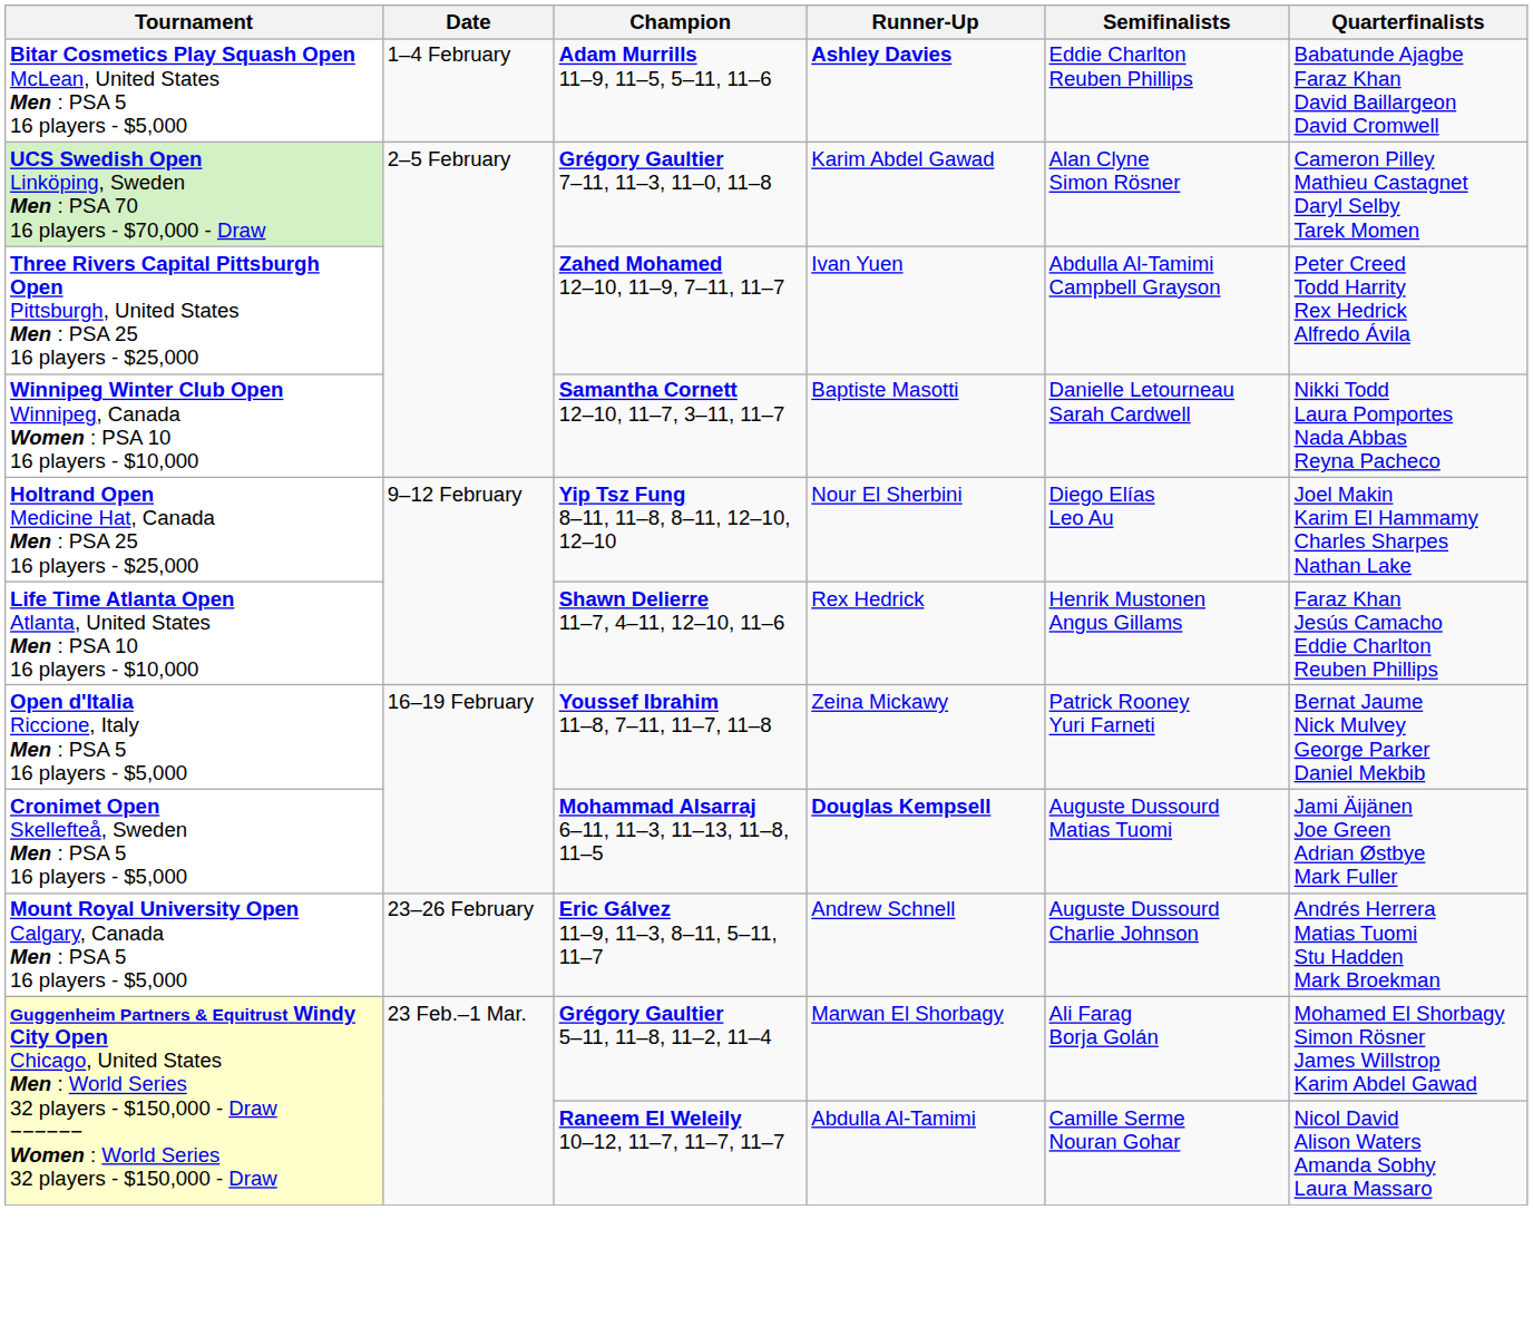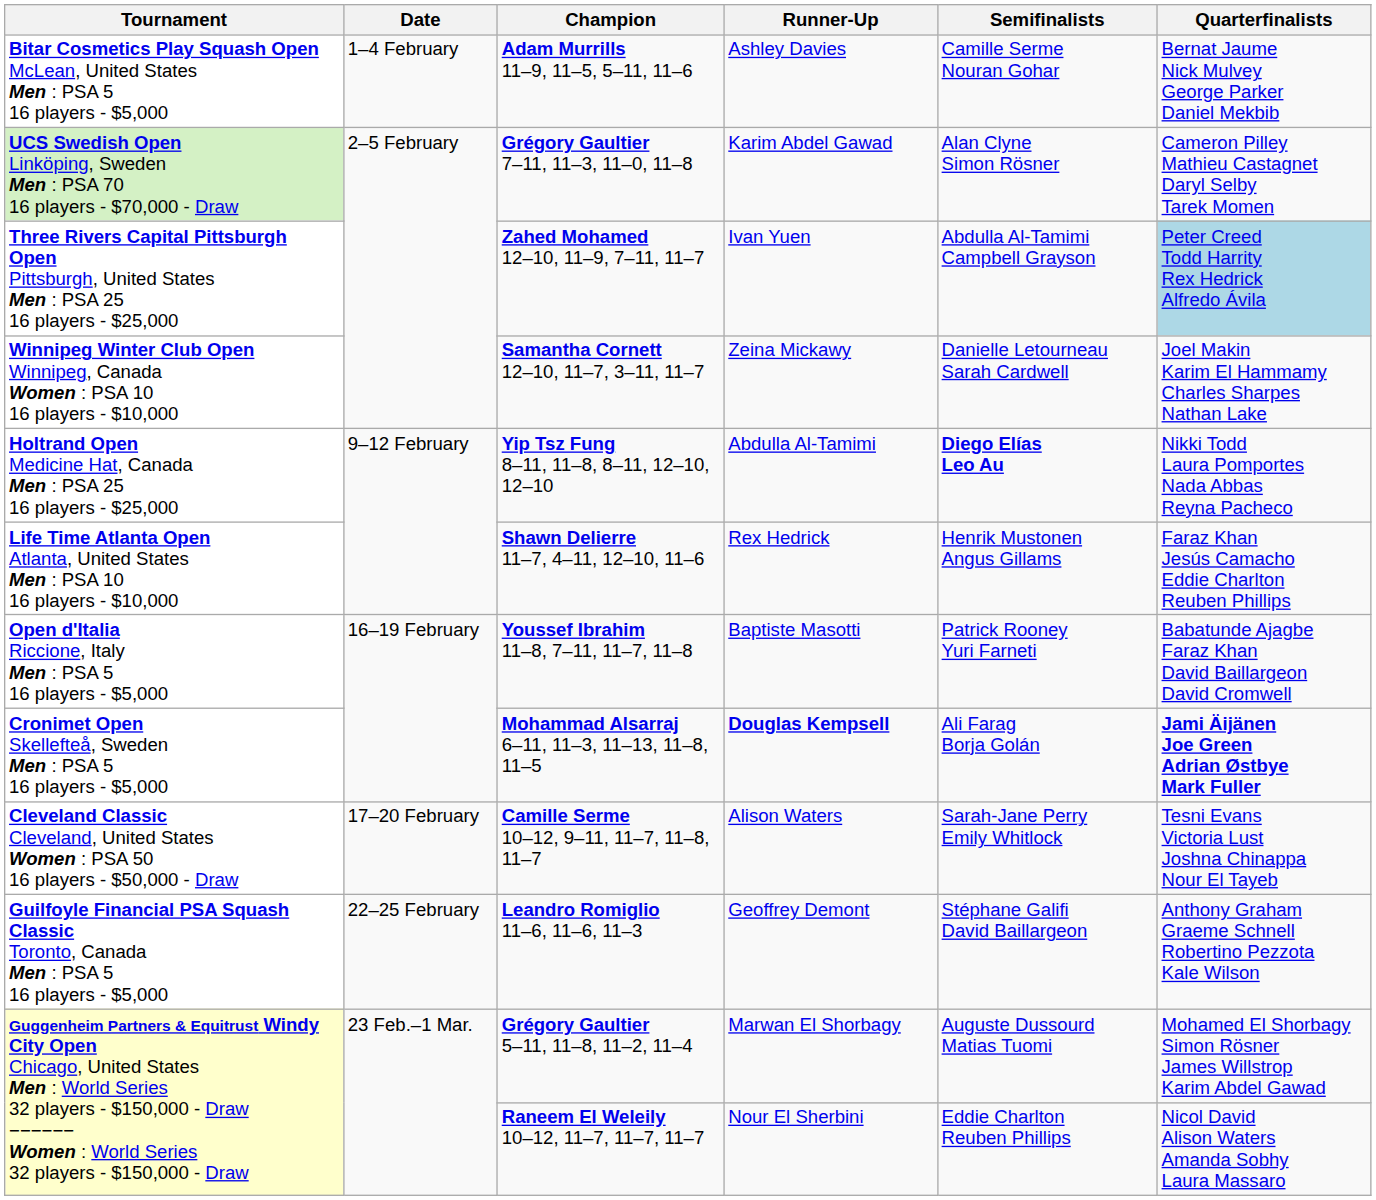Adam Murrills 11–9, 11–5, 5–11, 11–6 | Runner-Up: bold -> normal
Adam Murrills 11–9, 11–5, 5–11, 11–6 | Semifinalists: Eddie Charlton Reuben Phillips -> Camille Serme Nouran Gohar
Adam Murrills 11–9, 11–5, 5–11, 11–6 | Quarterfinalists: Babatunde Ajagbe Faraz Khan David Baillargeon David Cromwell -> Bernat Jaume Nick Mulvey George Parker Daniel Mekbib
Zahed Mohamed 12–10, 11–9, 7–11, 11–7 | Quarterfinalists: no background -> lightblue background
Samantha Cornett 12–10, 11–7, 3–11, 11–7 | Runner-Up: Baptiste Masotti -> Zeina Mickawy
Samantha Cornett 12–10, 11–7, 3–11, 11–7 | Quarterfinalists: Nikki Todd Laura Pomportes Nada Abbas Reyna Pacheco -> Joel Makin Karim El Hammamy Charles Sharpes Nathan Lake
Yip Tsz Fung 8–11, 11–8, 8–11, 12–10, 12–10 | Runner-Up: Nour El Sherbini -> Abdulla Al-Tamimi
Yip Tsz Fung 8–11, 11–8, 8–11, 12–10, 12–10 | Semifinalists: normal -> bold
Yip Tsz Fung 8–11, 11–8, 8–11, 12–10, 12–10 | Quarterfinalists: Joel Makin Karim El Hammamy Charles Sharpes Nathan Lake -> Nikki Todd Laura Pomportes Nada Abbas Reyna Pacheco
Youssef Ibrahim 11–8, 7–11, 11–7, 11–8 | Runner-Up: Zeina Mickawy -> Baptiste Masotti
Youssef Ibrahim 11–8, 7–11, 11–7, 11–8 | Quarterfinalists: Bernat Jaume Nick Mulvey George Parker Daniel Mekbib -> Babatunde Ajagbe Faraz Khan David Baillargeon David Cromwell
Mohammad Alsarraj 6–11, 11–3, 11–13, 11–8, 11–5 | Semifinalists: Auguste Dussourd Matias Tuomi -> Ali Farag Borja Golán
Mohammad Alsarraj 6–11, 11–3, 11–13, 11–8, 11–5 | Quarterfinalists: normal -> bold
+ row: Cleveland Classic Cleveland, United States Women : PSA 50 16 players - $50,000 - Draw | 17–20 February | Camille Serme 10–12, 9–11, 11–7, 11–8, 11–7 | Alison Waters | Sarah-Jane Perry Emily Whitlock | Tesni Evans Victoria Lust Joshna Chinappa Nour El Tayeb
+ row: Guilfoyle Financial PSA Squash Classic Toronto, Canada Men : PSA 5 16 players - $5,000 | 22–25 February | Leandro Romiglio 11–6, 11–6, 11–3 | Geoffrey Demont | Stéphane Galifi David Baillargeon | Anthony Graham Graeme Schnell Robertino Pezzota Kale Wilson
- row: Mount Royal University Open Calgary, Canada Men : PSA 5 16 players - $5,000 | 23–26 February | Eric Gálvez 11–9, 11–3, 8–11, 5–11, 11–7 | Andrew Schnell | Auguste Dussourd Charlie Johnson | Andrés Herrera Matias Tuomi Stu Hadden Mark Broekman
Grégory Gaultier 5–11, 11–8, 11–2, 11–4 | Semifinalists: Ali Farag Borja Golán -> Auguste Dussourd Matias Tuomi
Raneem El Weleily 10–12, 11–7, 11–7, 11–7 | Runner-Up: Abdulla Al-Tamimi -> Nour El Sherbini
Raneem El Weleily 10–12, 11–7, 11–7, 11–7 | Semifinalists: Camille Serme Nouran Gohar -> Eddie Charlton Reuben Phillips
